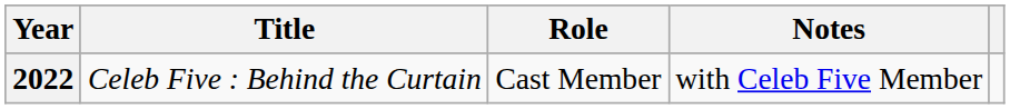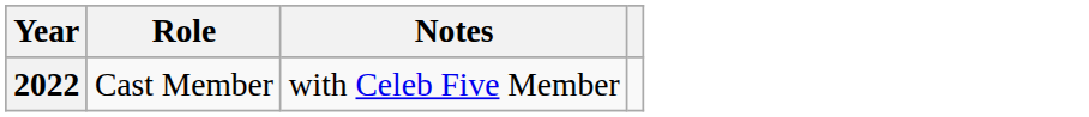- column: Title | Celeb Five : Behind the Curtain
